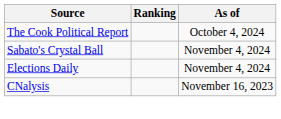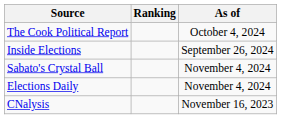+ row: Inside Elections | September 26, 2024
